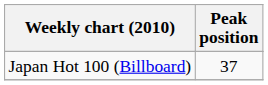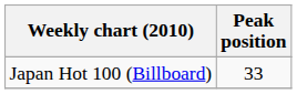Japan Hot 100 (Billboard) | Peak position: 37 -> 33
